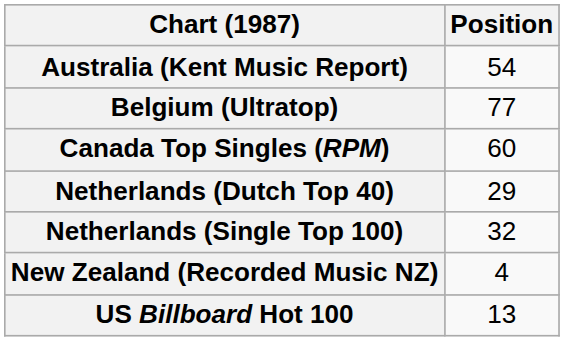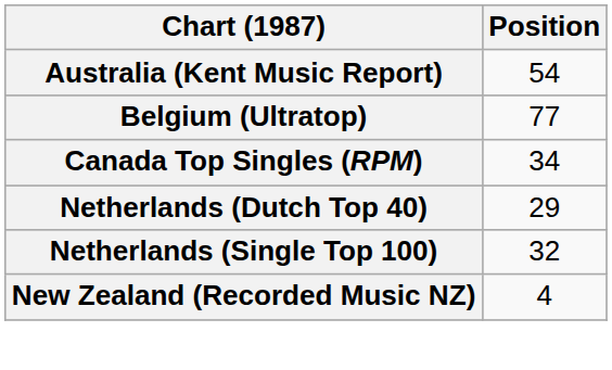Canada Top Singles (RPM) | Position: 60 -> 34
- row: US Billboard Hot 100 | 13
